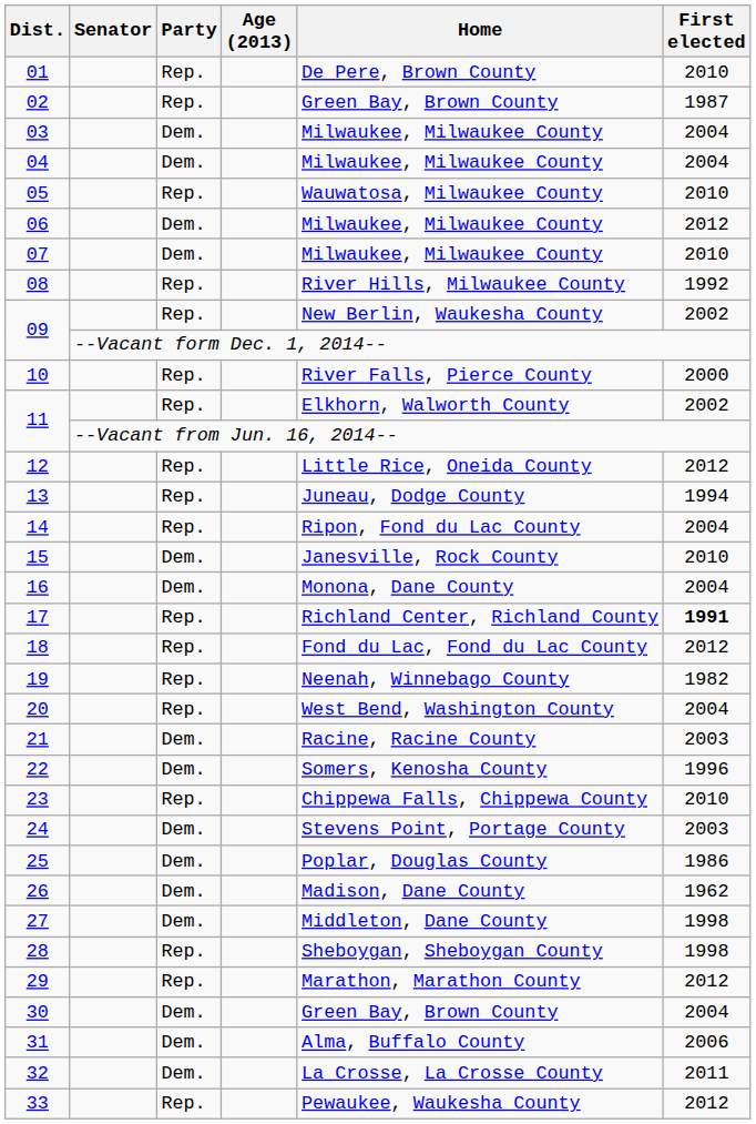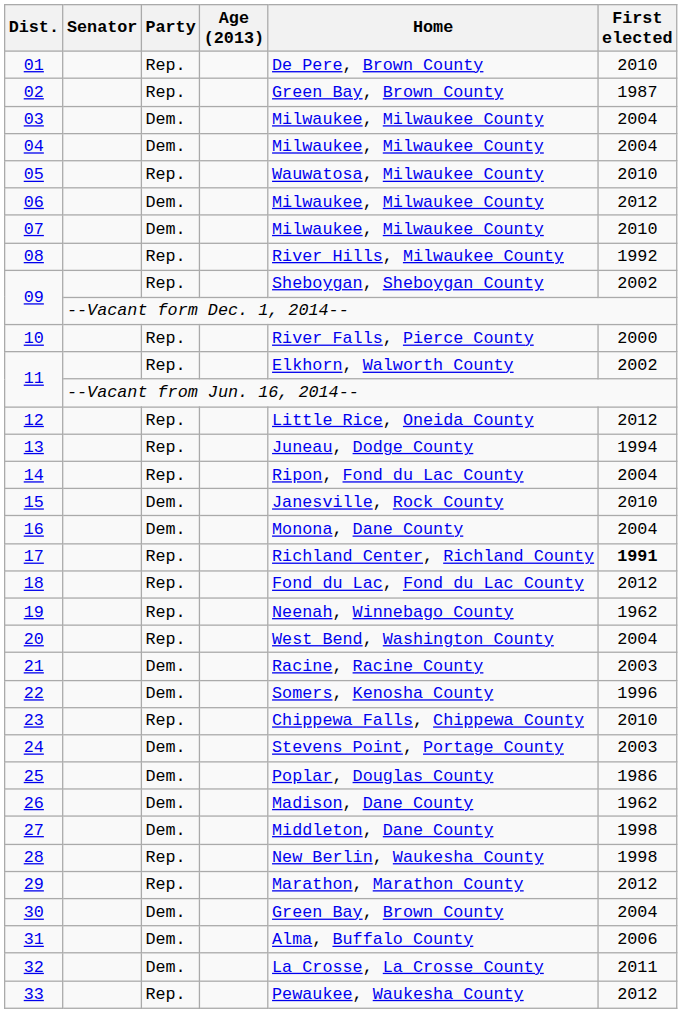09 / Rep. | Home: New Berlin, Waukesha County -> Sheboygan, Sheboygan County
19 | First elected: 1982 -> 1962
28 | Home: Sheboygan, Sheboygan County -> New Berlin, Waukesha County
